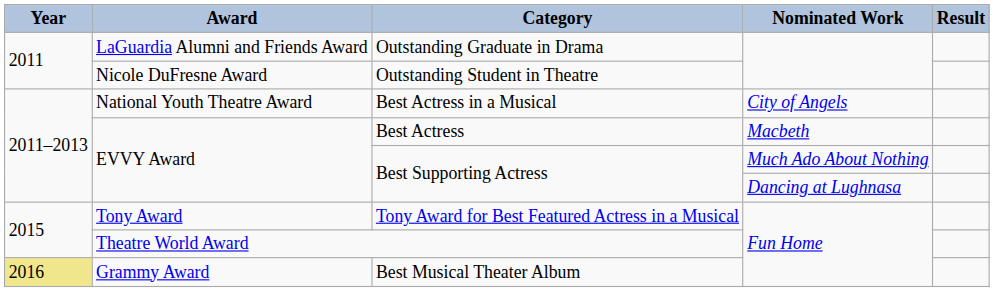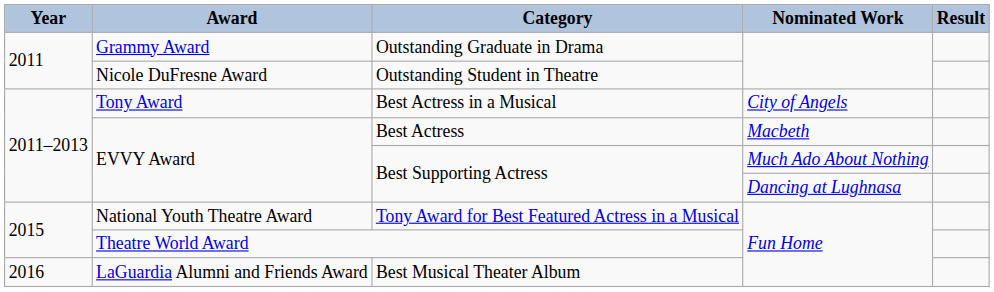Outstanding Graduate in Drama | Award: LaGuardia Alumni and Friends Award -> Grammy Award
Best Actress in a Musical | Award: National Youth Theatre Award -> Tony Award
Tony Award for Best Featured Actress in a Musical | Award: Tony Award -> National Youth Theatre Award
Best Musical Theater Album | Year: khaki background -> no background
Best Musical Theater Album | Award: Grammy Award -> LaGuardia Alumni and Friends Award
